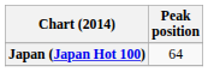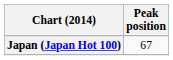Japan (Japan Hot 100) | Peak position: 64 -> 67
